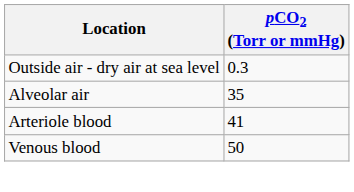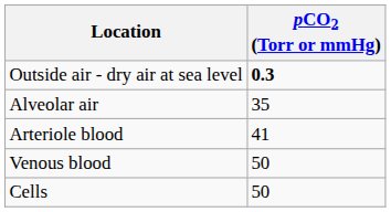Outside air - dry air at sea level | pCO2 (Torr or mmHg): normal -> bold
+ row: Cells | 50
